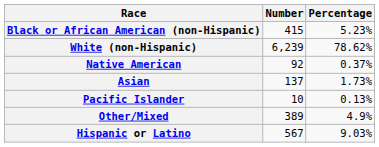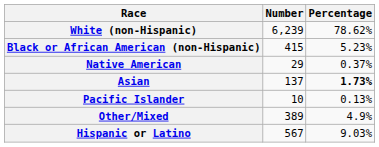rows swapped: White (non-Hispanic) <-> Black or African American (non-Hispanic)
Native American | Number: 92 -> 29
Asian | Percentage: normal -> bold
